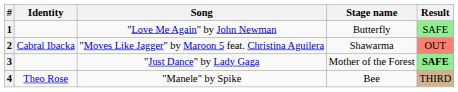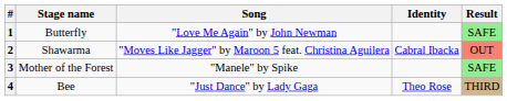columns swapped: Stage name <-> Identity
3 | Song: "Just Dance" by Lady Gaga -> "Manele" by Spike
3 | Result: bold -> normal
4 | Song: "Manele" by Spike -> "Just Dance" by Lady Gaga
